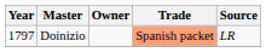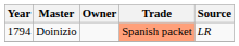Doinizio | Year: 1797 -> 1794
